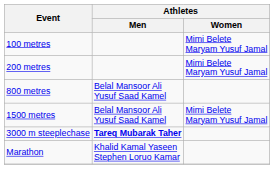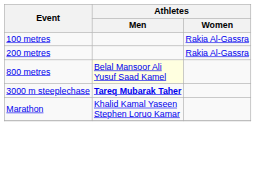100 metres | Athletes / Women: Mimi Belete Maryam Yusuf Jamal -> Rakia Al-Gassra
200 metres | Athletes / Women: Mimi Belete Maryam Yusuf Jamal -> Rakia Al-Gassra
800 metres | Athletes / Men: no background -> lightyellow background
- row: 1500 metres | Belal Mansoor Ali Yusuf Saad Kamel | Mimi Belete Maryam Yusuf Jamal
